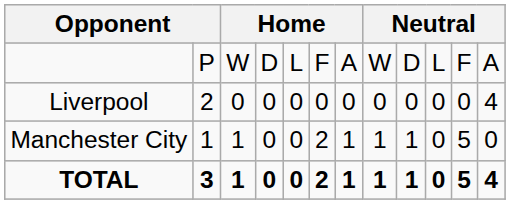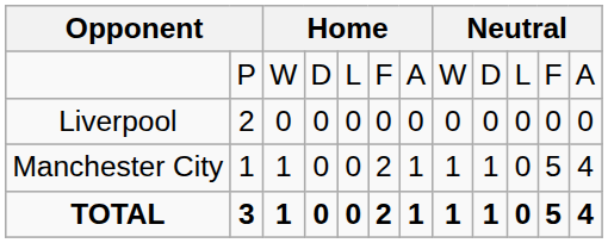Liverpool | column 12: 4 -> 0
Manchester City | column 12: 0 -> 4
